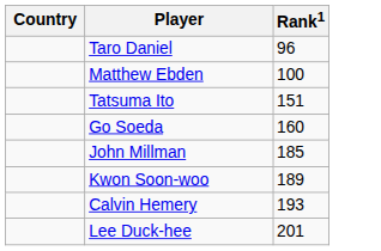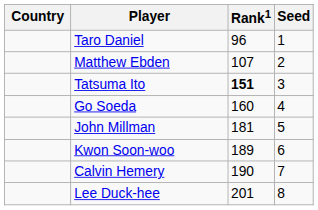+ column: Seed | 1 | 2 | 3 | 4 | 5 | 6 | 7 | 8
Matthew Ebden | Rank1: 100 -> 107
Tatsuma Ito | Rank1: normal -> bold
John Millman | Rank1: 185 -> 181
Calvin Hemery | Rank1: 193 -> 190
